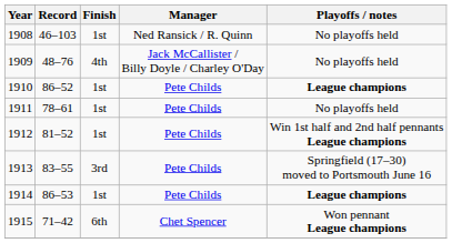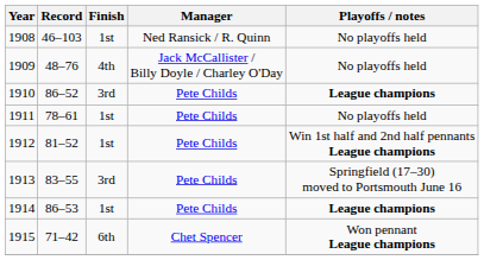1910 | Finish: 1st -> 3rd
